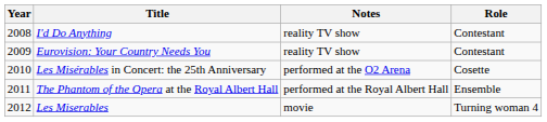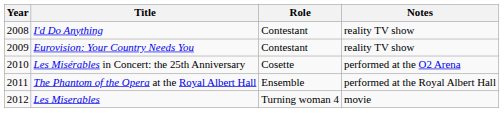columns swapped: Role <-> Notes
